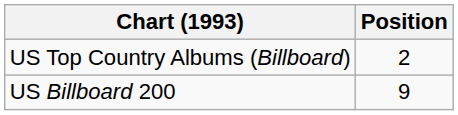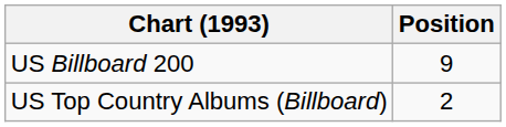rows swapped: US Billboard 200 <-> US Top Country Albums (Billboard)
